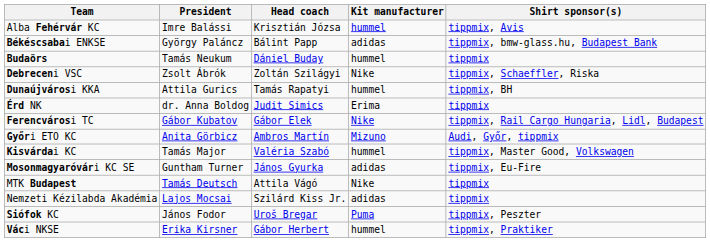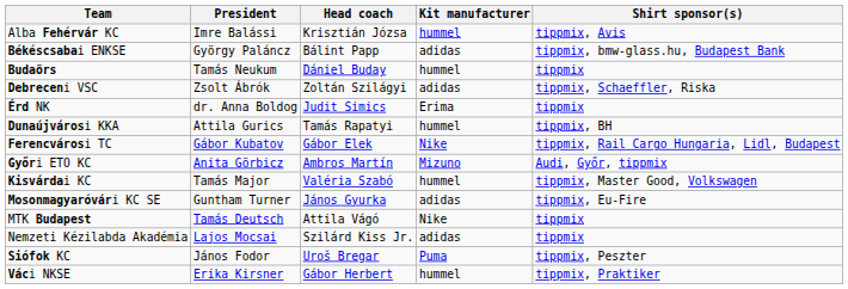Debreceni VSC | Kit manufacturer: Nike -> adidas
rows swapped: Dunaújvárosi KKA <-> Érd NK
